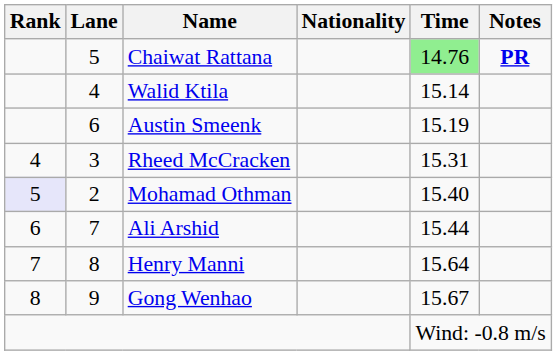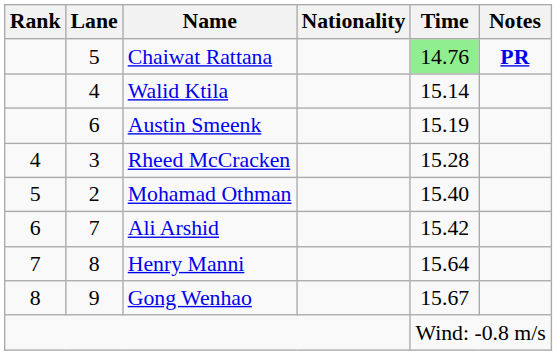Rheed McCracken | Time: 15.31 -> 15.28
Mohamad Othman | Rank: lavender background -> no background
Ali Arshid | Time: 15.44 -> 15.42
